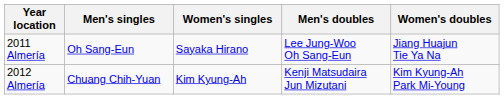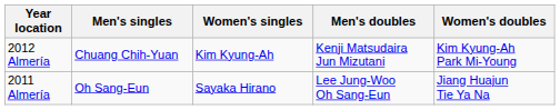rows swapped: 2012 Almería <-> 2011 Almería
